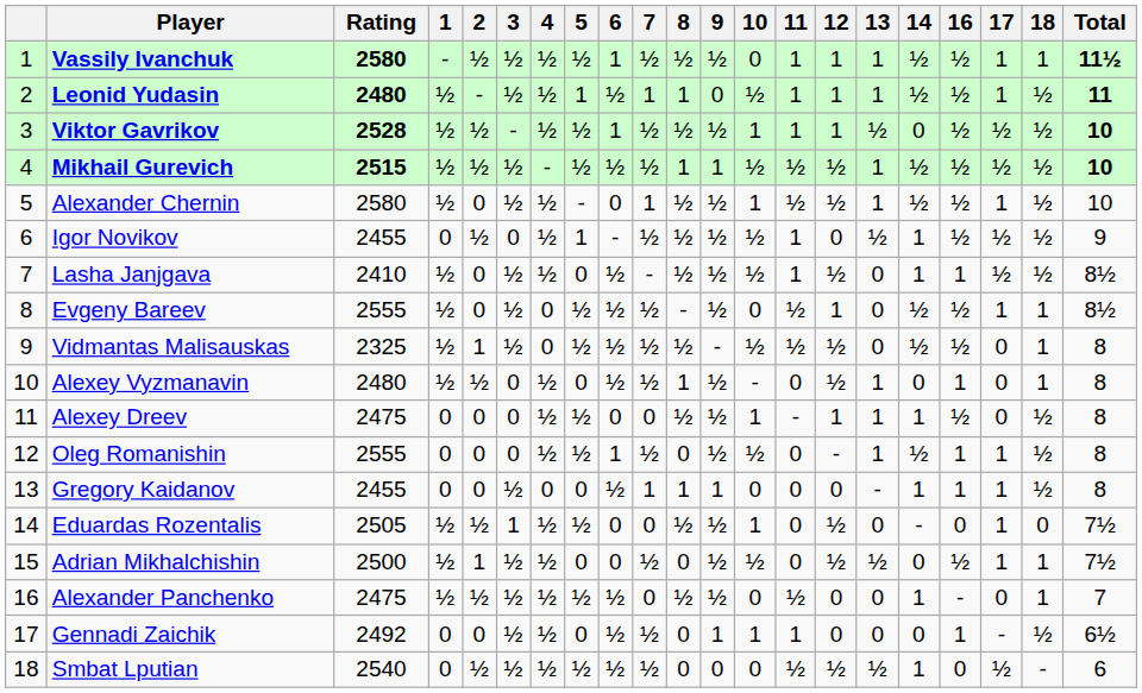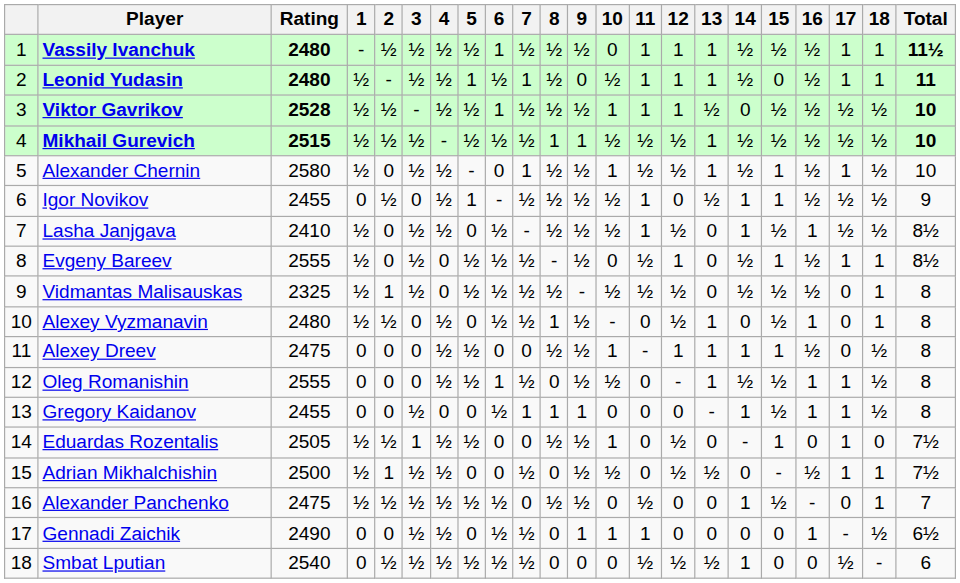+ column: 15 | ½ | 0 | ½ | ½ | 1 | 1 | ½ | 1 | ½ | ½ | 1 | ½ | ½ | 1 | - | ½ | 0 | 0
Vassily Ivanchuk | Rating: 2580 -> 2480
Leonid Yudasin | 8: 1 -> ½
Leonid Yudasin | 18: ½ -> 1
Gennadi Zaichik | Rating: 2492 -> 2490
